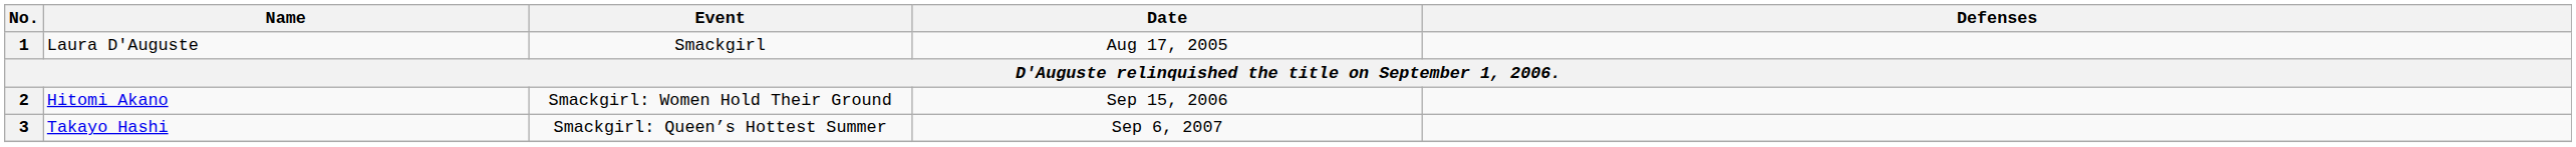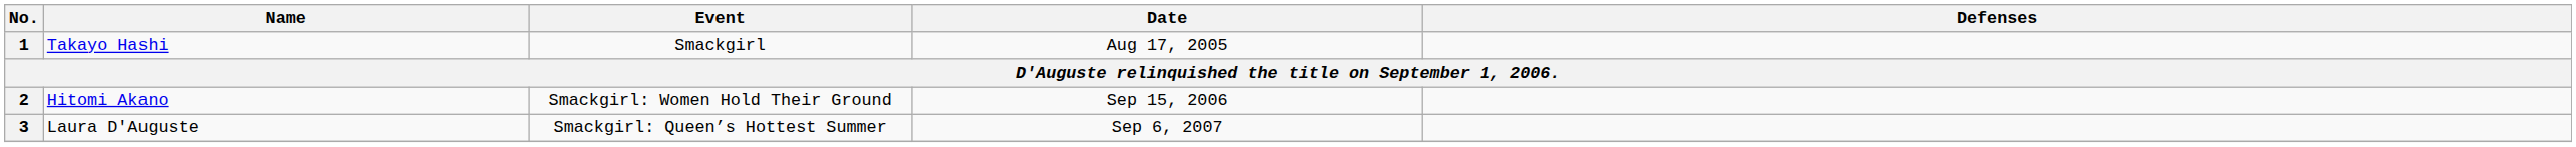1 | Name: Laura D'Auguste -> Takayo Hashi
3 | Name: Takayo Hashi -> Laura D'Auguste
